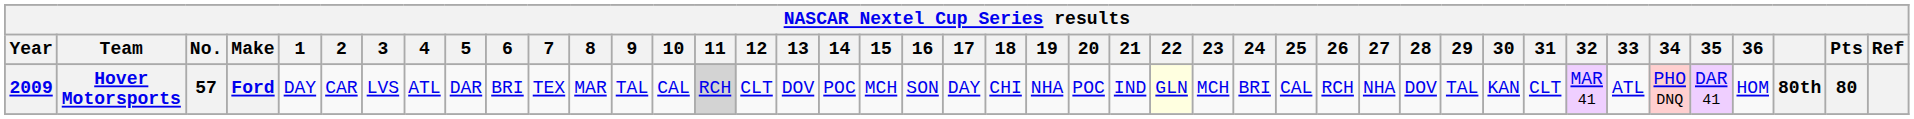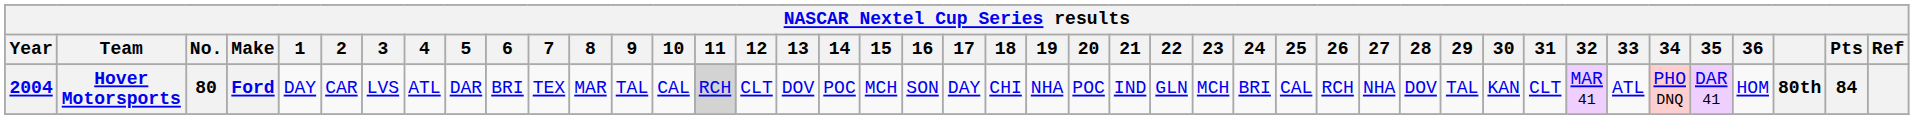Hover Motorsports | Year: 2009 -> 2004
Hover Motorsports | No.: 57 -> 80
Hover Motorsports | 22: lightyellow background -> no background
Hover Motorsports | Pts: 80 -> 84
